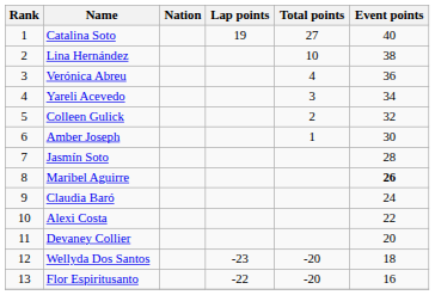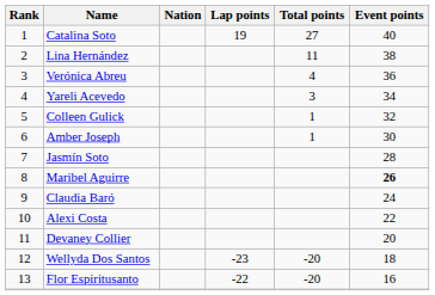Lina Hernández | Total points: 10 -> 11
Colleen Gulick | Total points: 2 -> 1
